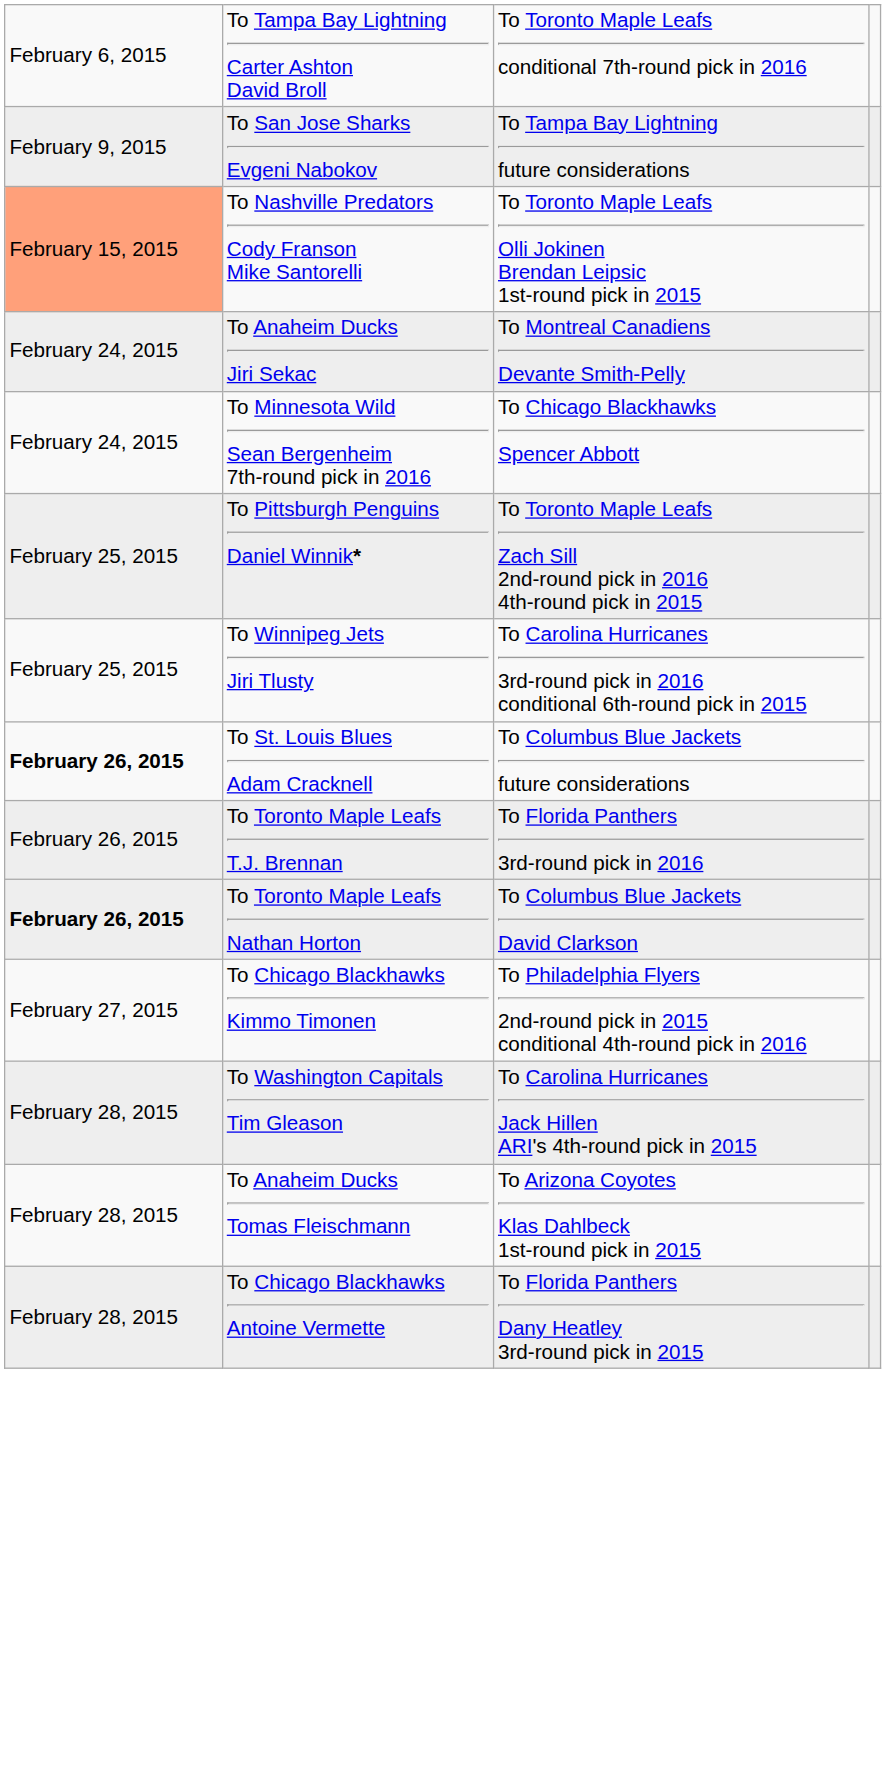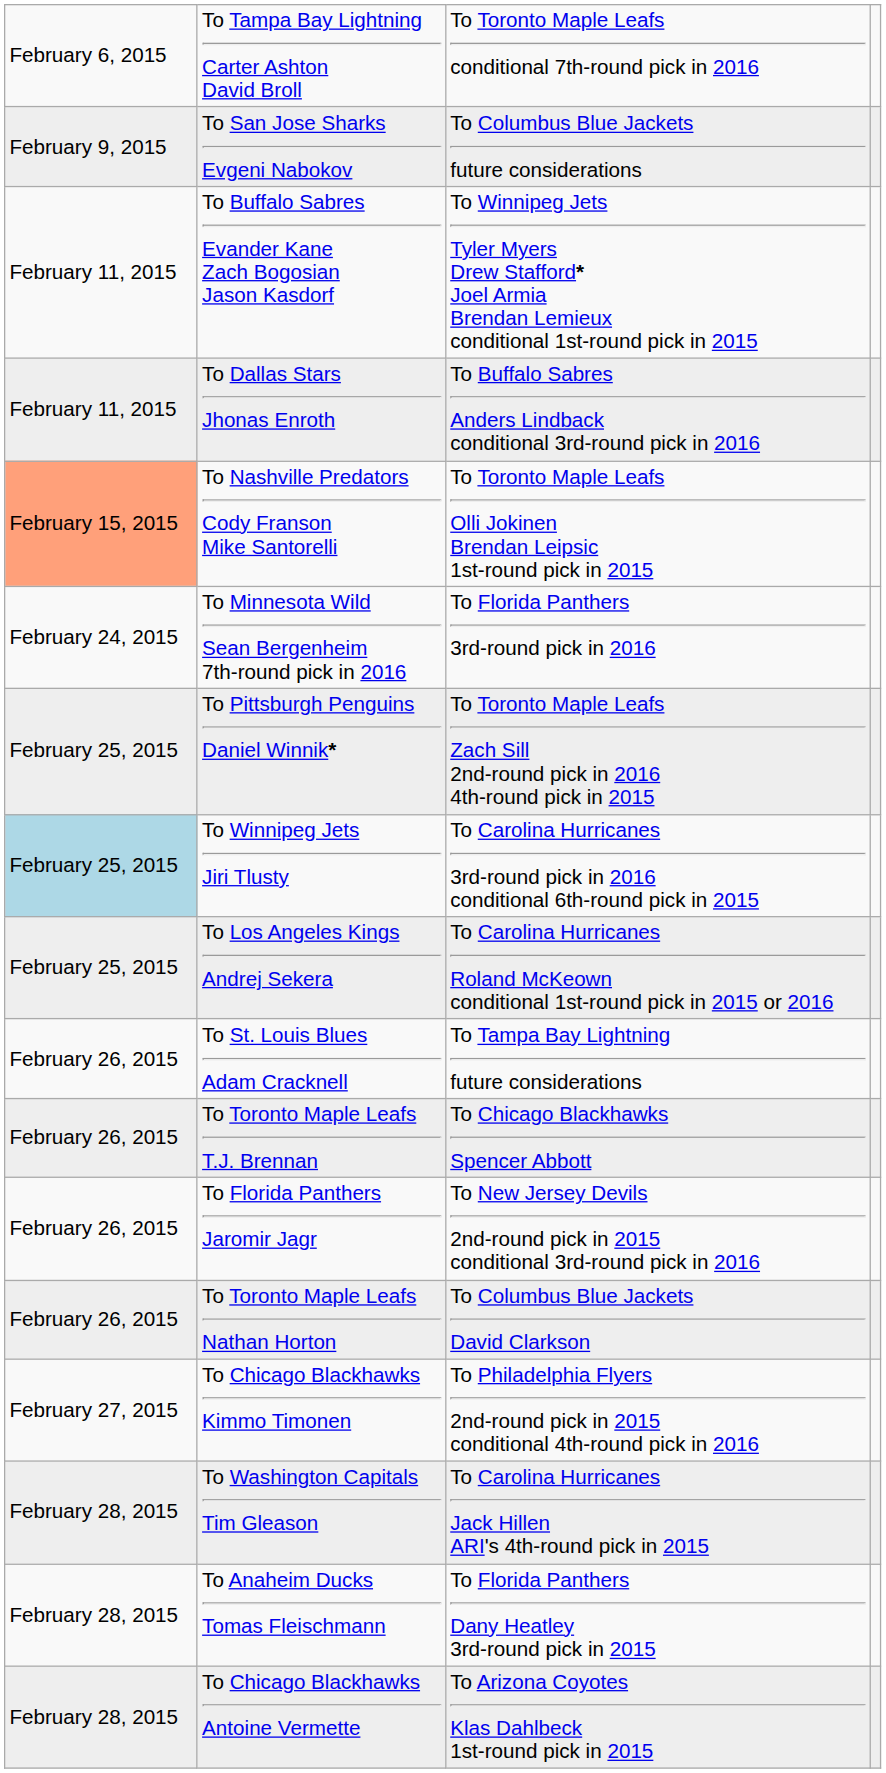To San Jose Sharks Evgeni Nabokov | column 3: To Tampa Bay Lightning future considerations -> To Columbus Blue Jackets future considerations
+ row: February 11, 2015 | To Buffalo Sabres Evander Kane Zach Bogosian Jason Kasdorf | To Winnipeg Jets Tyler Myers Drew Stafford* Joel Armia Brendan Lemieux conditional 1st-round pick in 2015
+ row: February 11, 2015 | To Dallas Stars Jhonas Enroth | To Buffalo Sabres Anders Lindback conditional 3rd-round pick in 2016
- row: February 24, 2015 | To Anaheim Ducks Jiri Sekac | To Montreal Canadiens Devante Smith-Pelly
To Minnesota Wild Sean Bergenheim 7th-round pick in 2016 | column 3: To Chicago Blackhawks Spencer Abbott -> To Florida Panthers 3rd-round pick in 2016
To Winnipeg Jets Jiri Tlusty | column 1: no background -> lightblue background
+ row: February 25, 2015 | To Los Angeles Kings Andrej Sekera | To Carolina Hurricanes Roland McKeown conditional 1st-round pick in 2015 or 2016
To St. Louis Blues Adam Cracknell | column 1: bold -> normal
To St. Louis Blues Adam Cracknell | column 3: To Columbus Blue Jackets future considerations -> To Tampa Bay Lightning future considerations
To Toronto Maple Leafs T.J. Brennan | column 3: To Florida Panthers 3rd-round pick in 2016 -> To Chicago Blackhawks Spencer Abbott
+ row: February 26, 2015 | To Florida Panthers Jaromir Jagr | To New Jersey Devils 2nd-round pick in 2015 conditional 3rd-round pick in 2016
To Toronto Maple Leafs Nathan Horton | column 1: bold -> normal
To Anaheim Ducks Tomas Fleischmann | column 3: To Arizona Coyotes Klas Dahlbeck 1st-round pick in 2015 -> To Florida Panthers Dany Heatley 3rd-round pick in 2015
To Chicago Blackhawks Antoine Vermette | column 3: To Florida Panthers Dany Heatley 3rd-round pick in 2015 -> To Arizona Coyotes Klas Dahlbeck 1st-round pick in 2015
